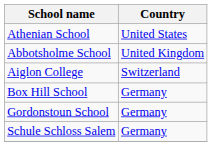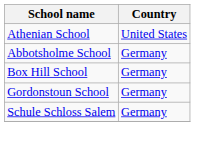Abbotsholme School | Country: United Kingdom -> Germany
- row: Aiglon College | Switzerland
